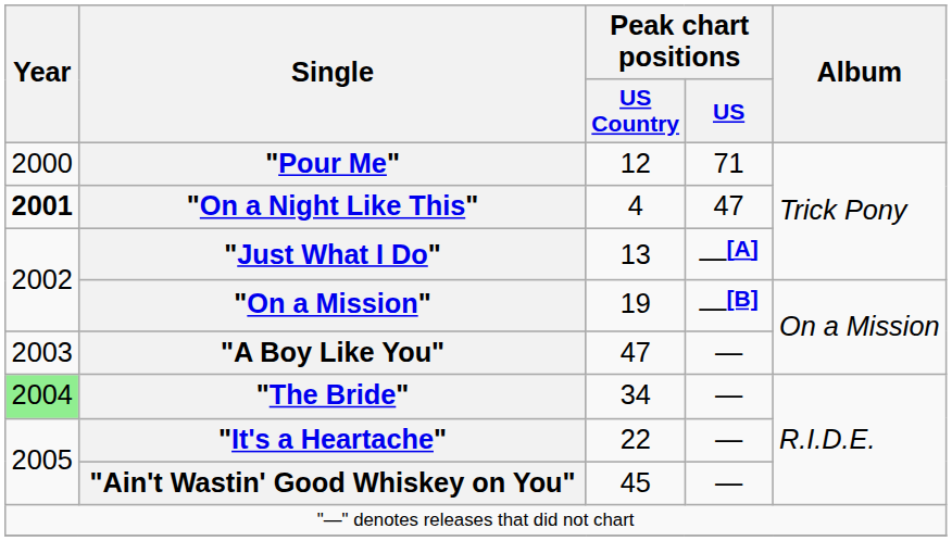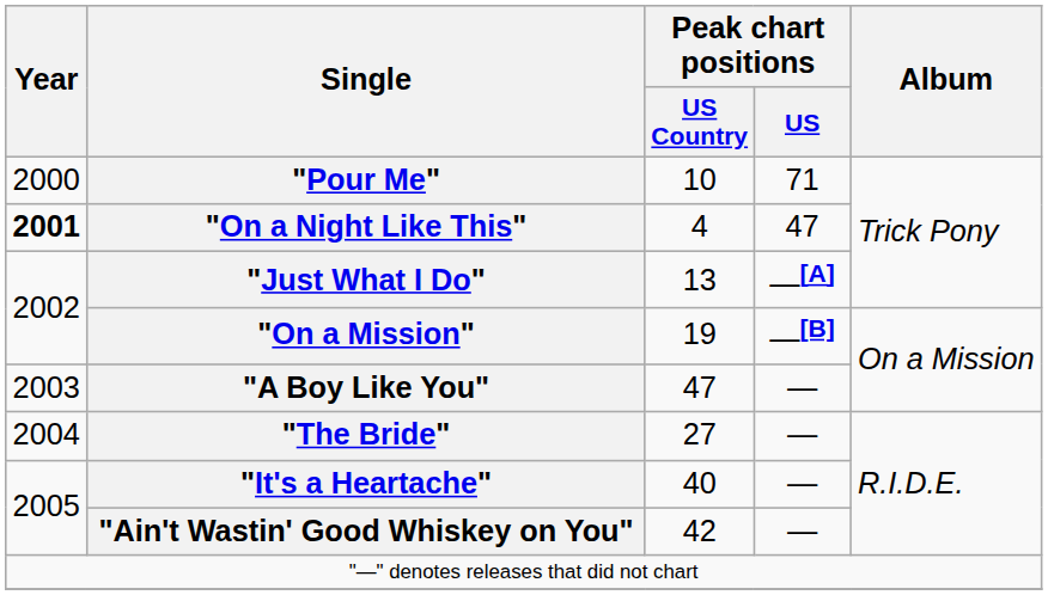"Pour Me" | Peak chart positions / US Country: 12 -> 10
"The Bride" | Year: lightgreen background -> no background
"The Bride" | Peak chart positions / US Country: 34 -> 27
"It's a Heartache" | Peak chart positions / US Country: 22 -> 40
"Ain't Wastin' Good Whiskey on You" | Peak chart positions / US Country: 45 -> 42
